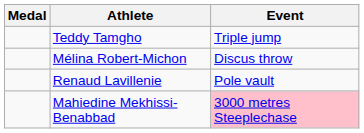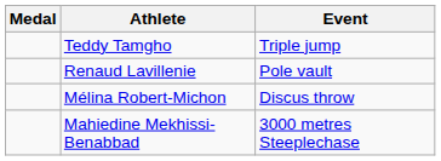rows swapped: Mélina Robert-Michon <-> Renaud Lavillenie
Mahiedine Mekhissi-Benabbad | Event: pink background -> no background
